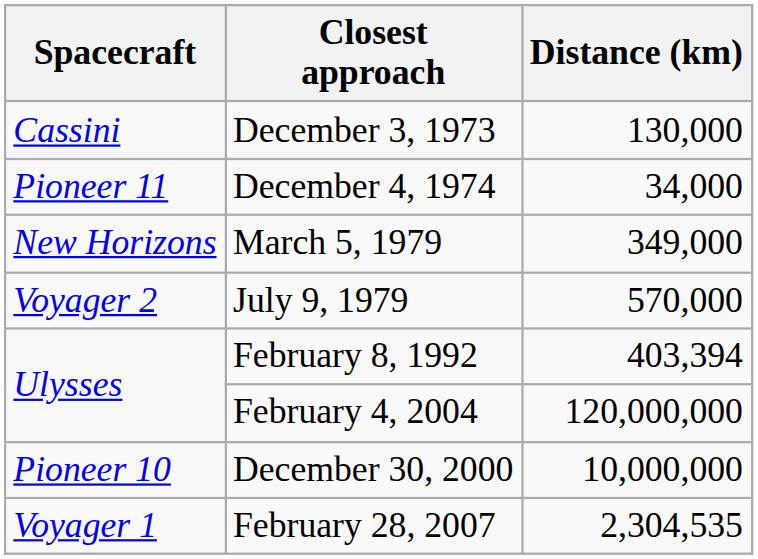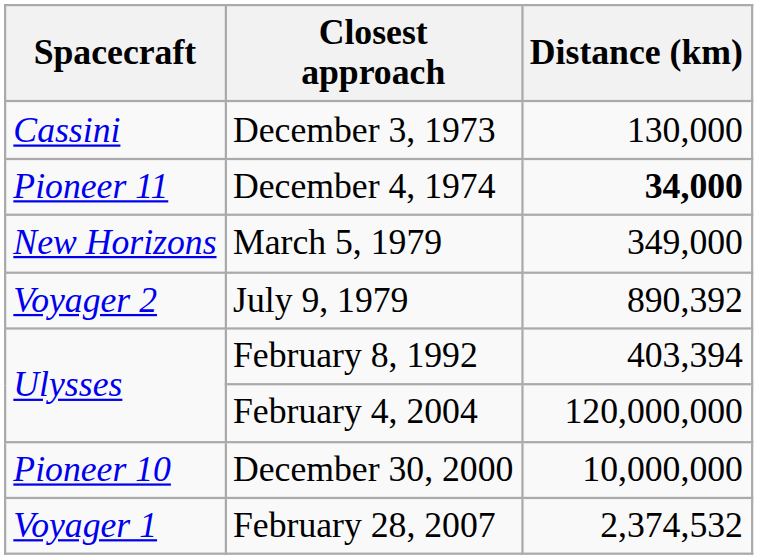December 4, 1974 | Distance (km): normal -> bold
July 9, 1979 | Distance (km): 570,000 -> 890,392
February 28, 2007 | Distance (km): 2,304,535 -> 2,374,532
